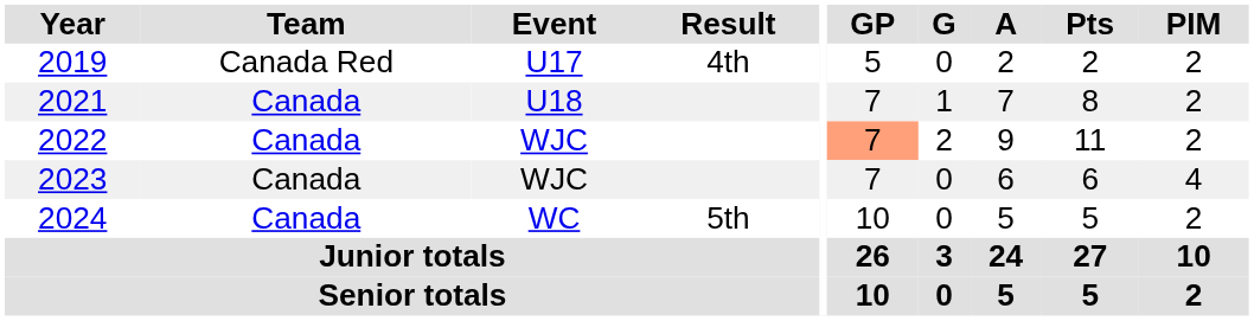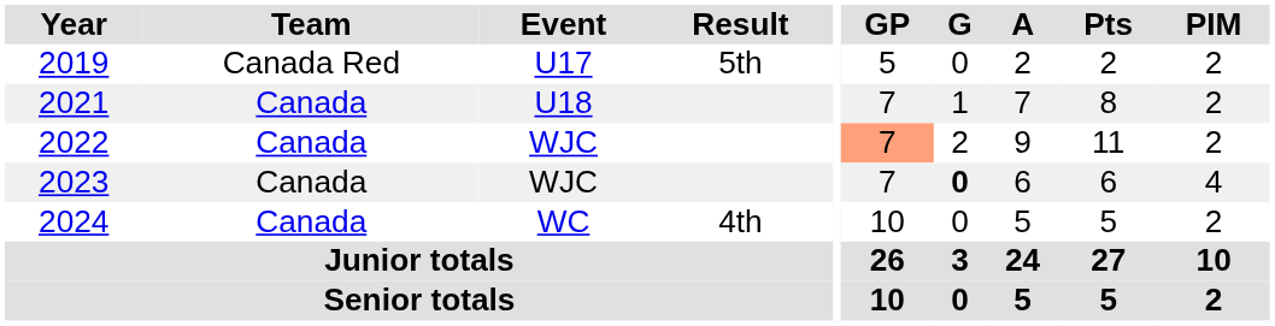2019 | Result: 4th -> 5th
2023 | G: normal -> bold
2024 | Result: 5th -> 4th
